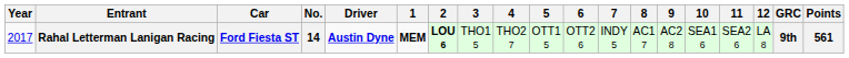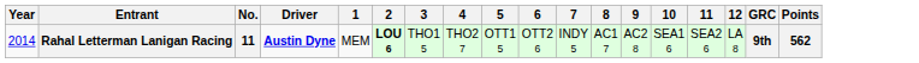- column: Car | Ford Fiesta ST
Rahal Letterman Lanigan Racing | Year: 2017 -> 2014
Rahal Letterman Lanigan Racing | No.: 14 -> 11
Rahal Letterman Lanigan Racing | 1: bold -> normal
Rahal Letterman Lanigan Racing | Points: 561 -> 562
